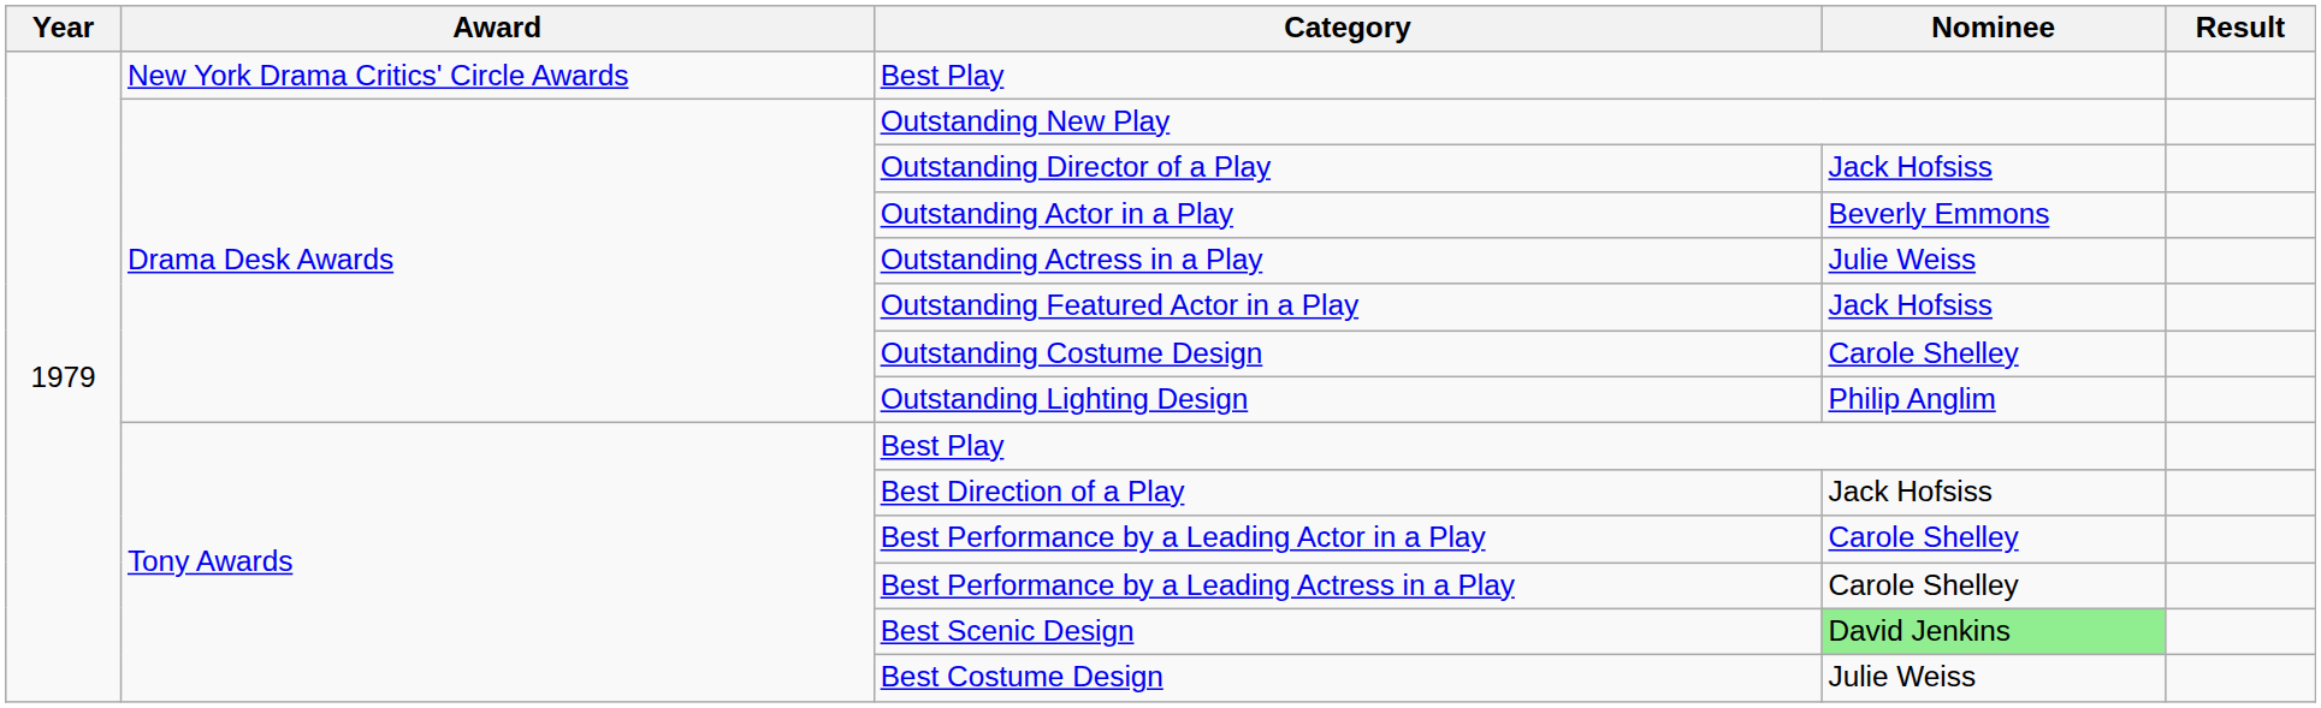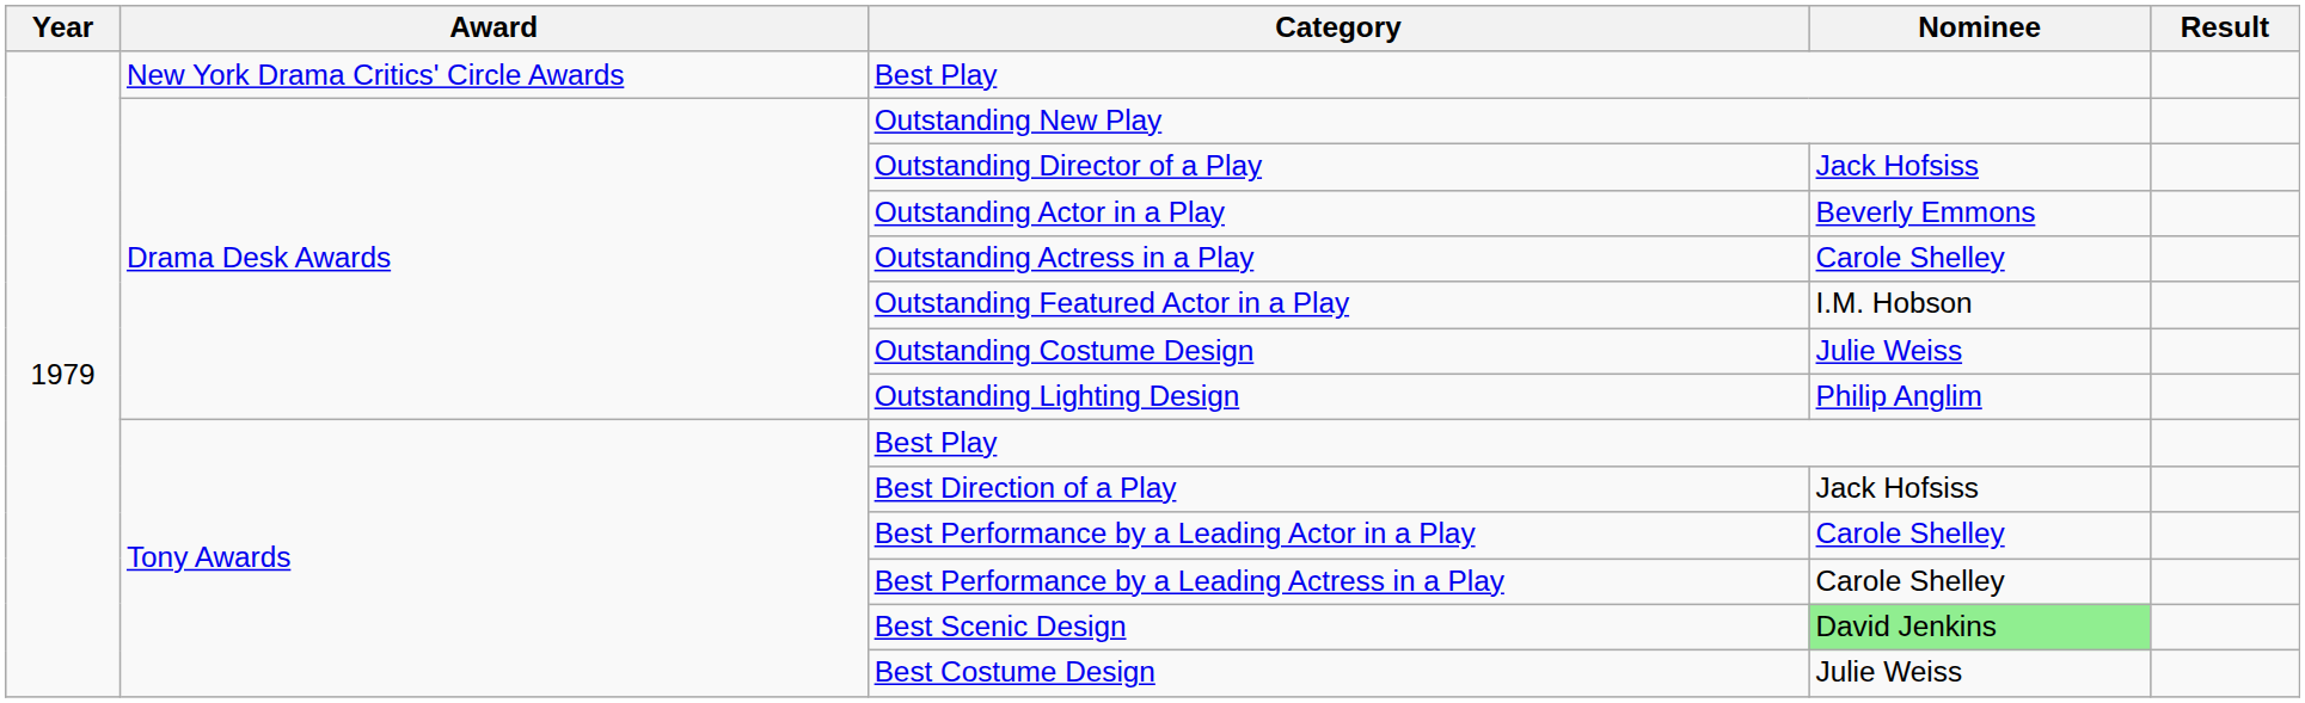Outstanding Actress in a Play | Nominee: Julie Weiss -> Carole Shelley
Outstanding Featured Actor in a Play | Nominee: Jack Hofsiss -> I.M. Hobson
Outstanding Costume Design | Nominee: Carole Shelley -> Julie Weiss
